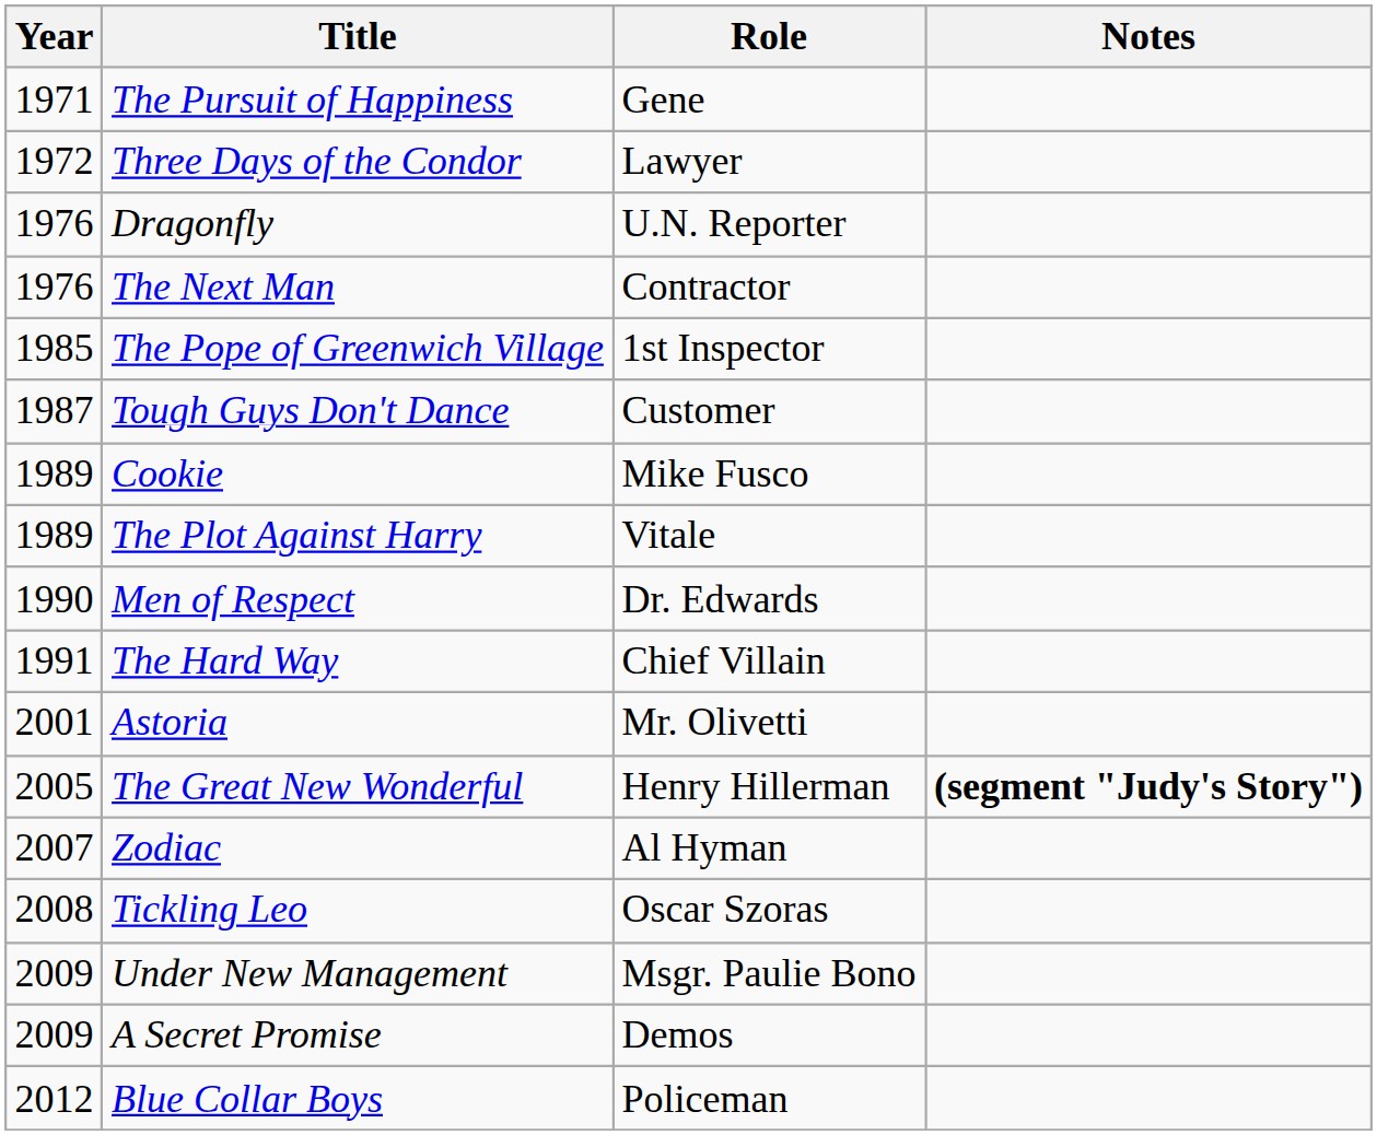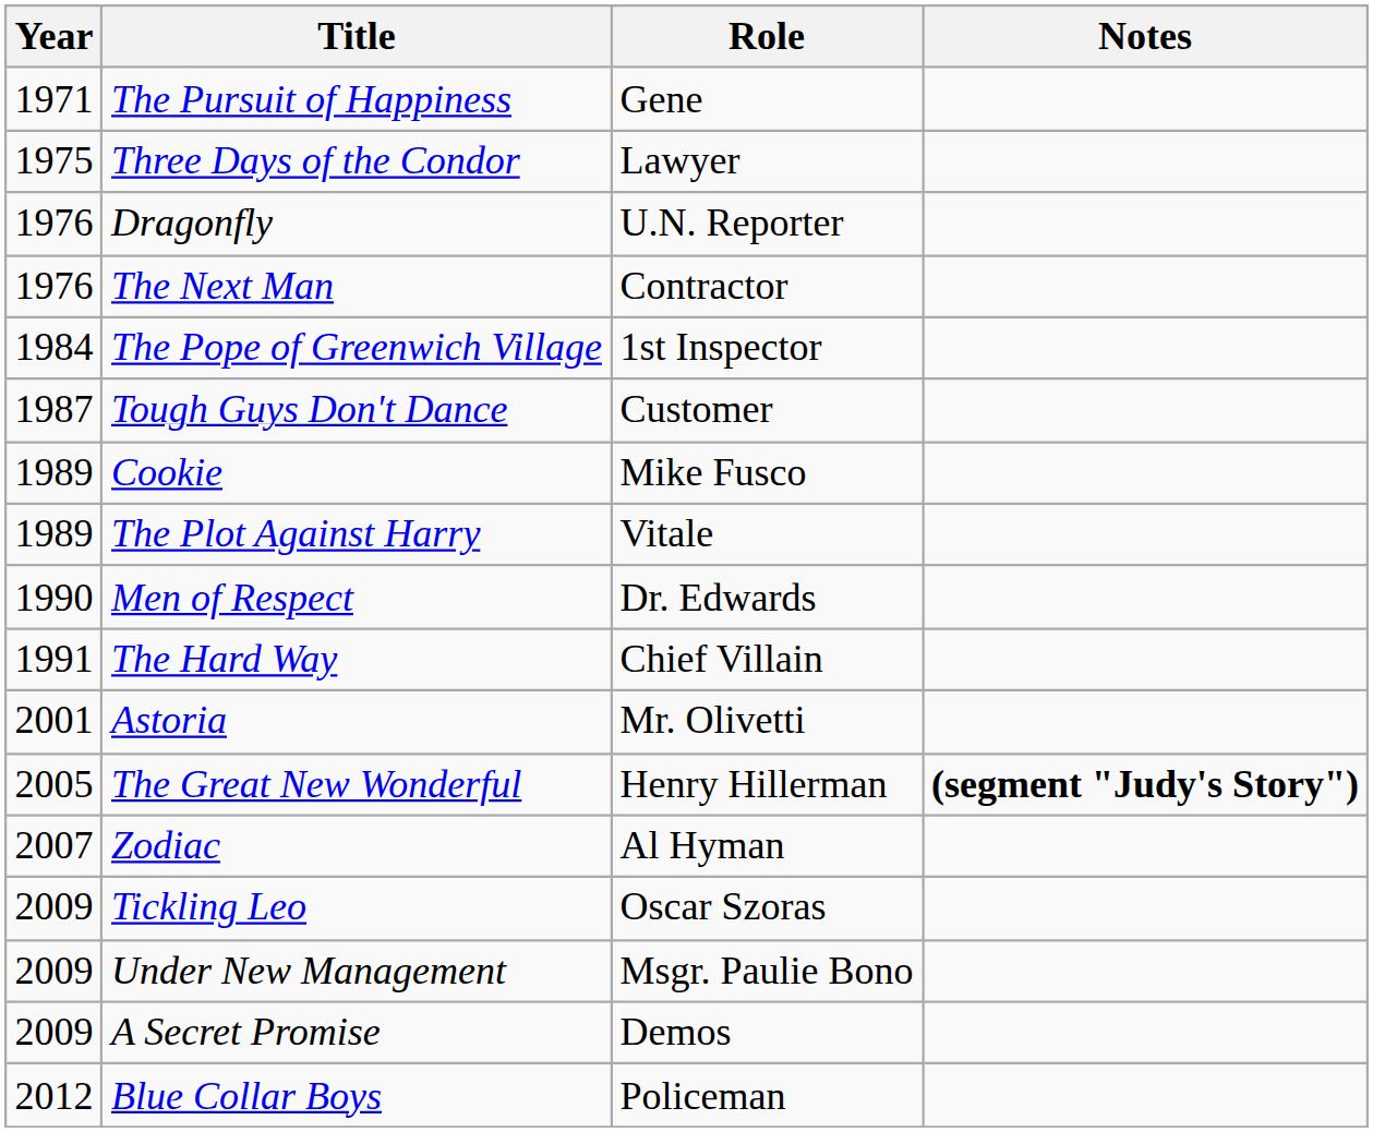Three Days of the Condor | Year: 1972 -> 1975
The Pope of Greenwich Village | Year: 1985 -> 1984
Tickling Leo | Year: 2008 -> 2009
